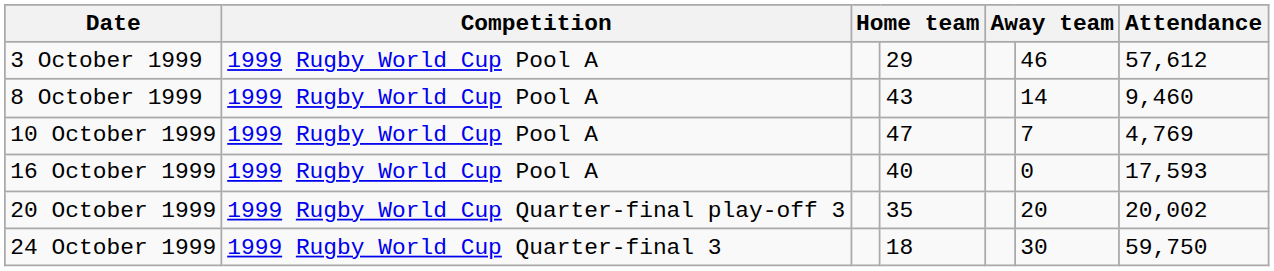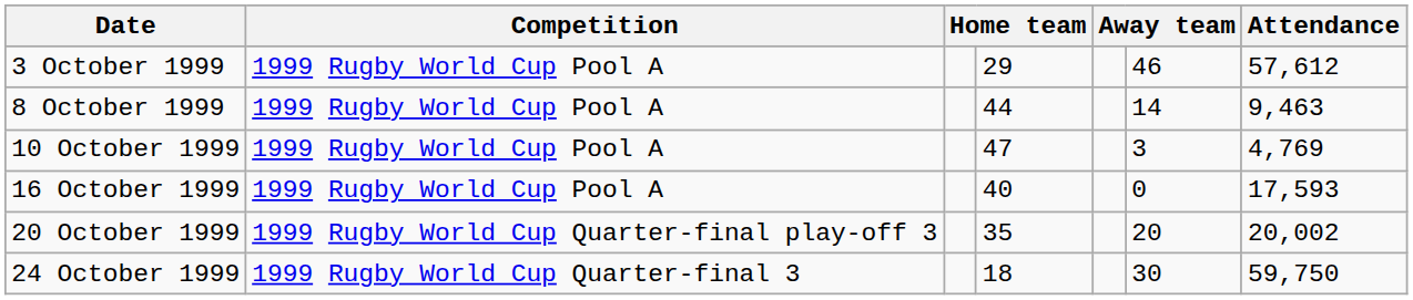8 October 1999 | column 4: 43 -> 44
8 October 1999 | Attendance: 9,460 -> 9,463
10 October 1999 | column 6: 7 -> 3
